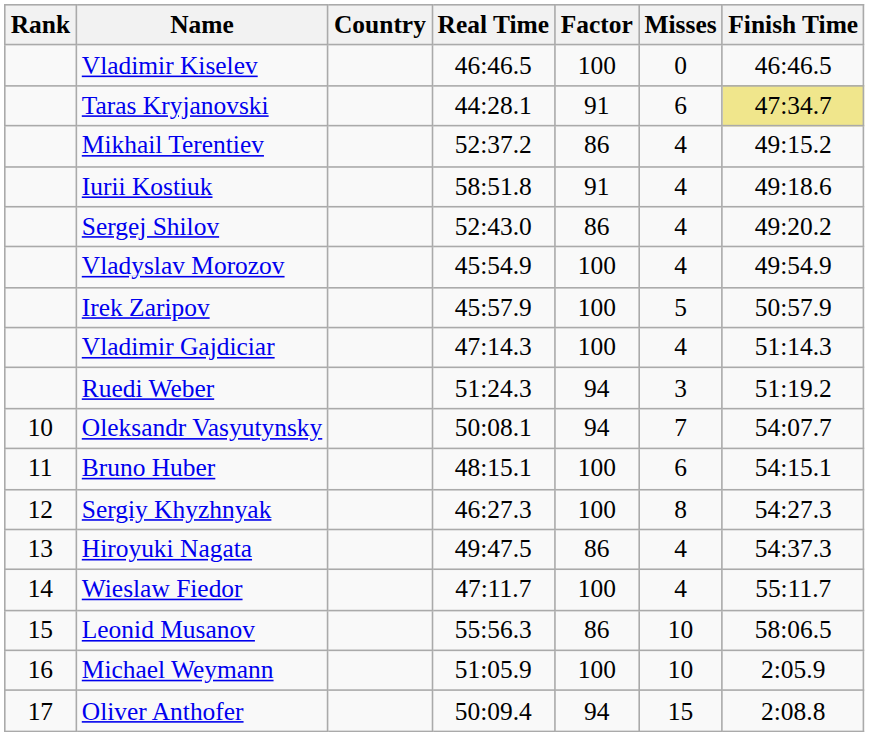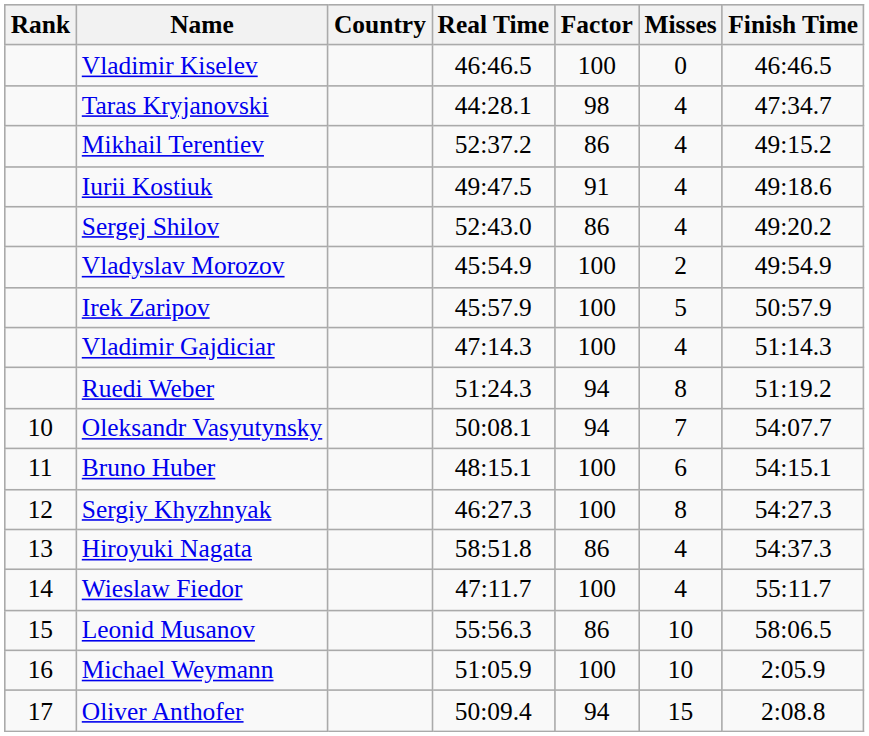Taras Kryjanovski | Factor: 91 -> 98
Taras Kryjanovski | Misses: 6 -> 4
Taras Kryjanovski | Finish Time: khaki background -> no background
Iurii Kostiuk | Real Time: 58:51.8 -> 49:47.5
Vladyslav Morozov | Misses: 4 -> 2
Ruedi Weber | Misses: 3 -> 8
Hiroyuki Nagata | Real Time: 49:47.5 -> 58:51.8
